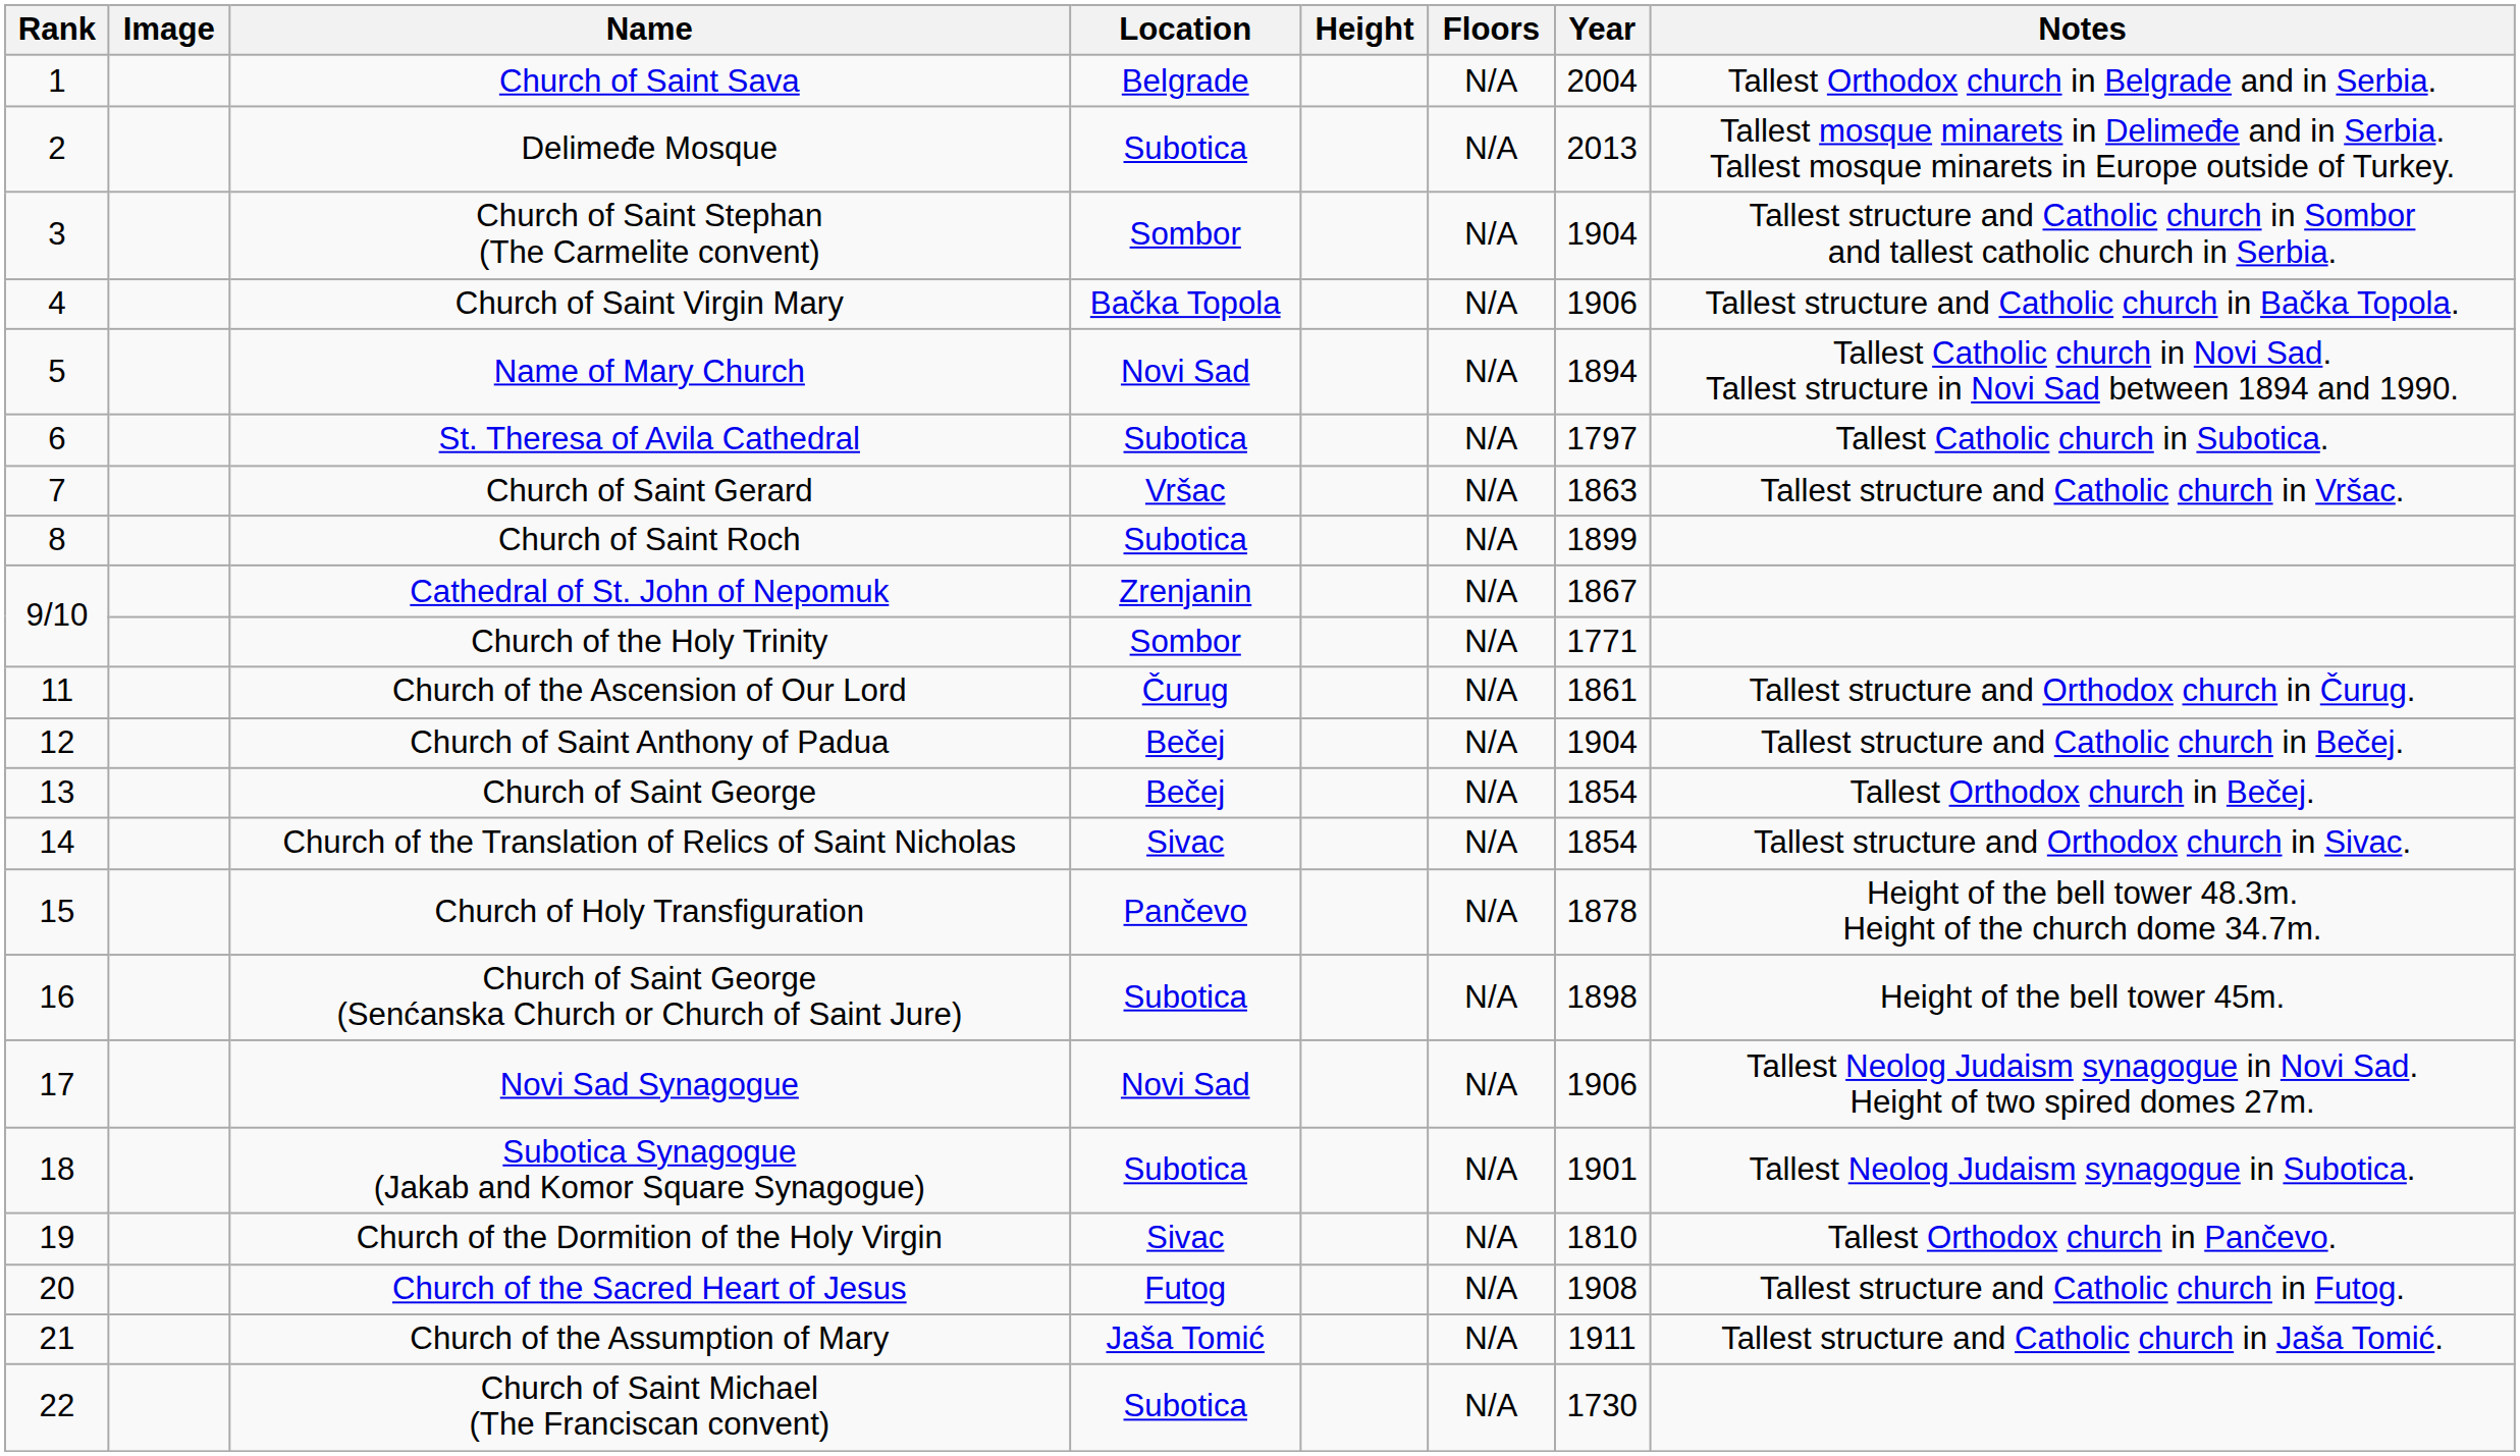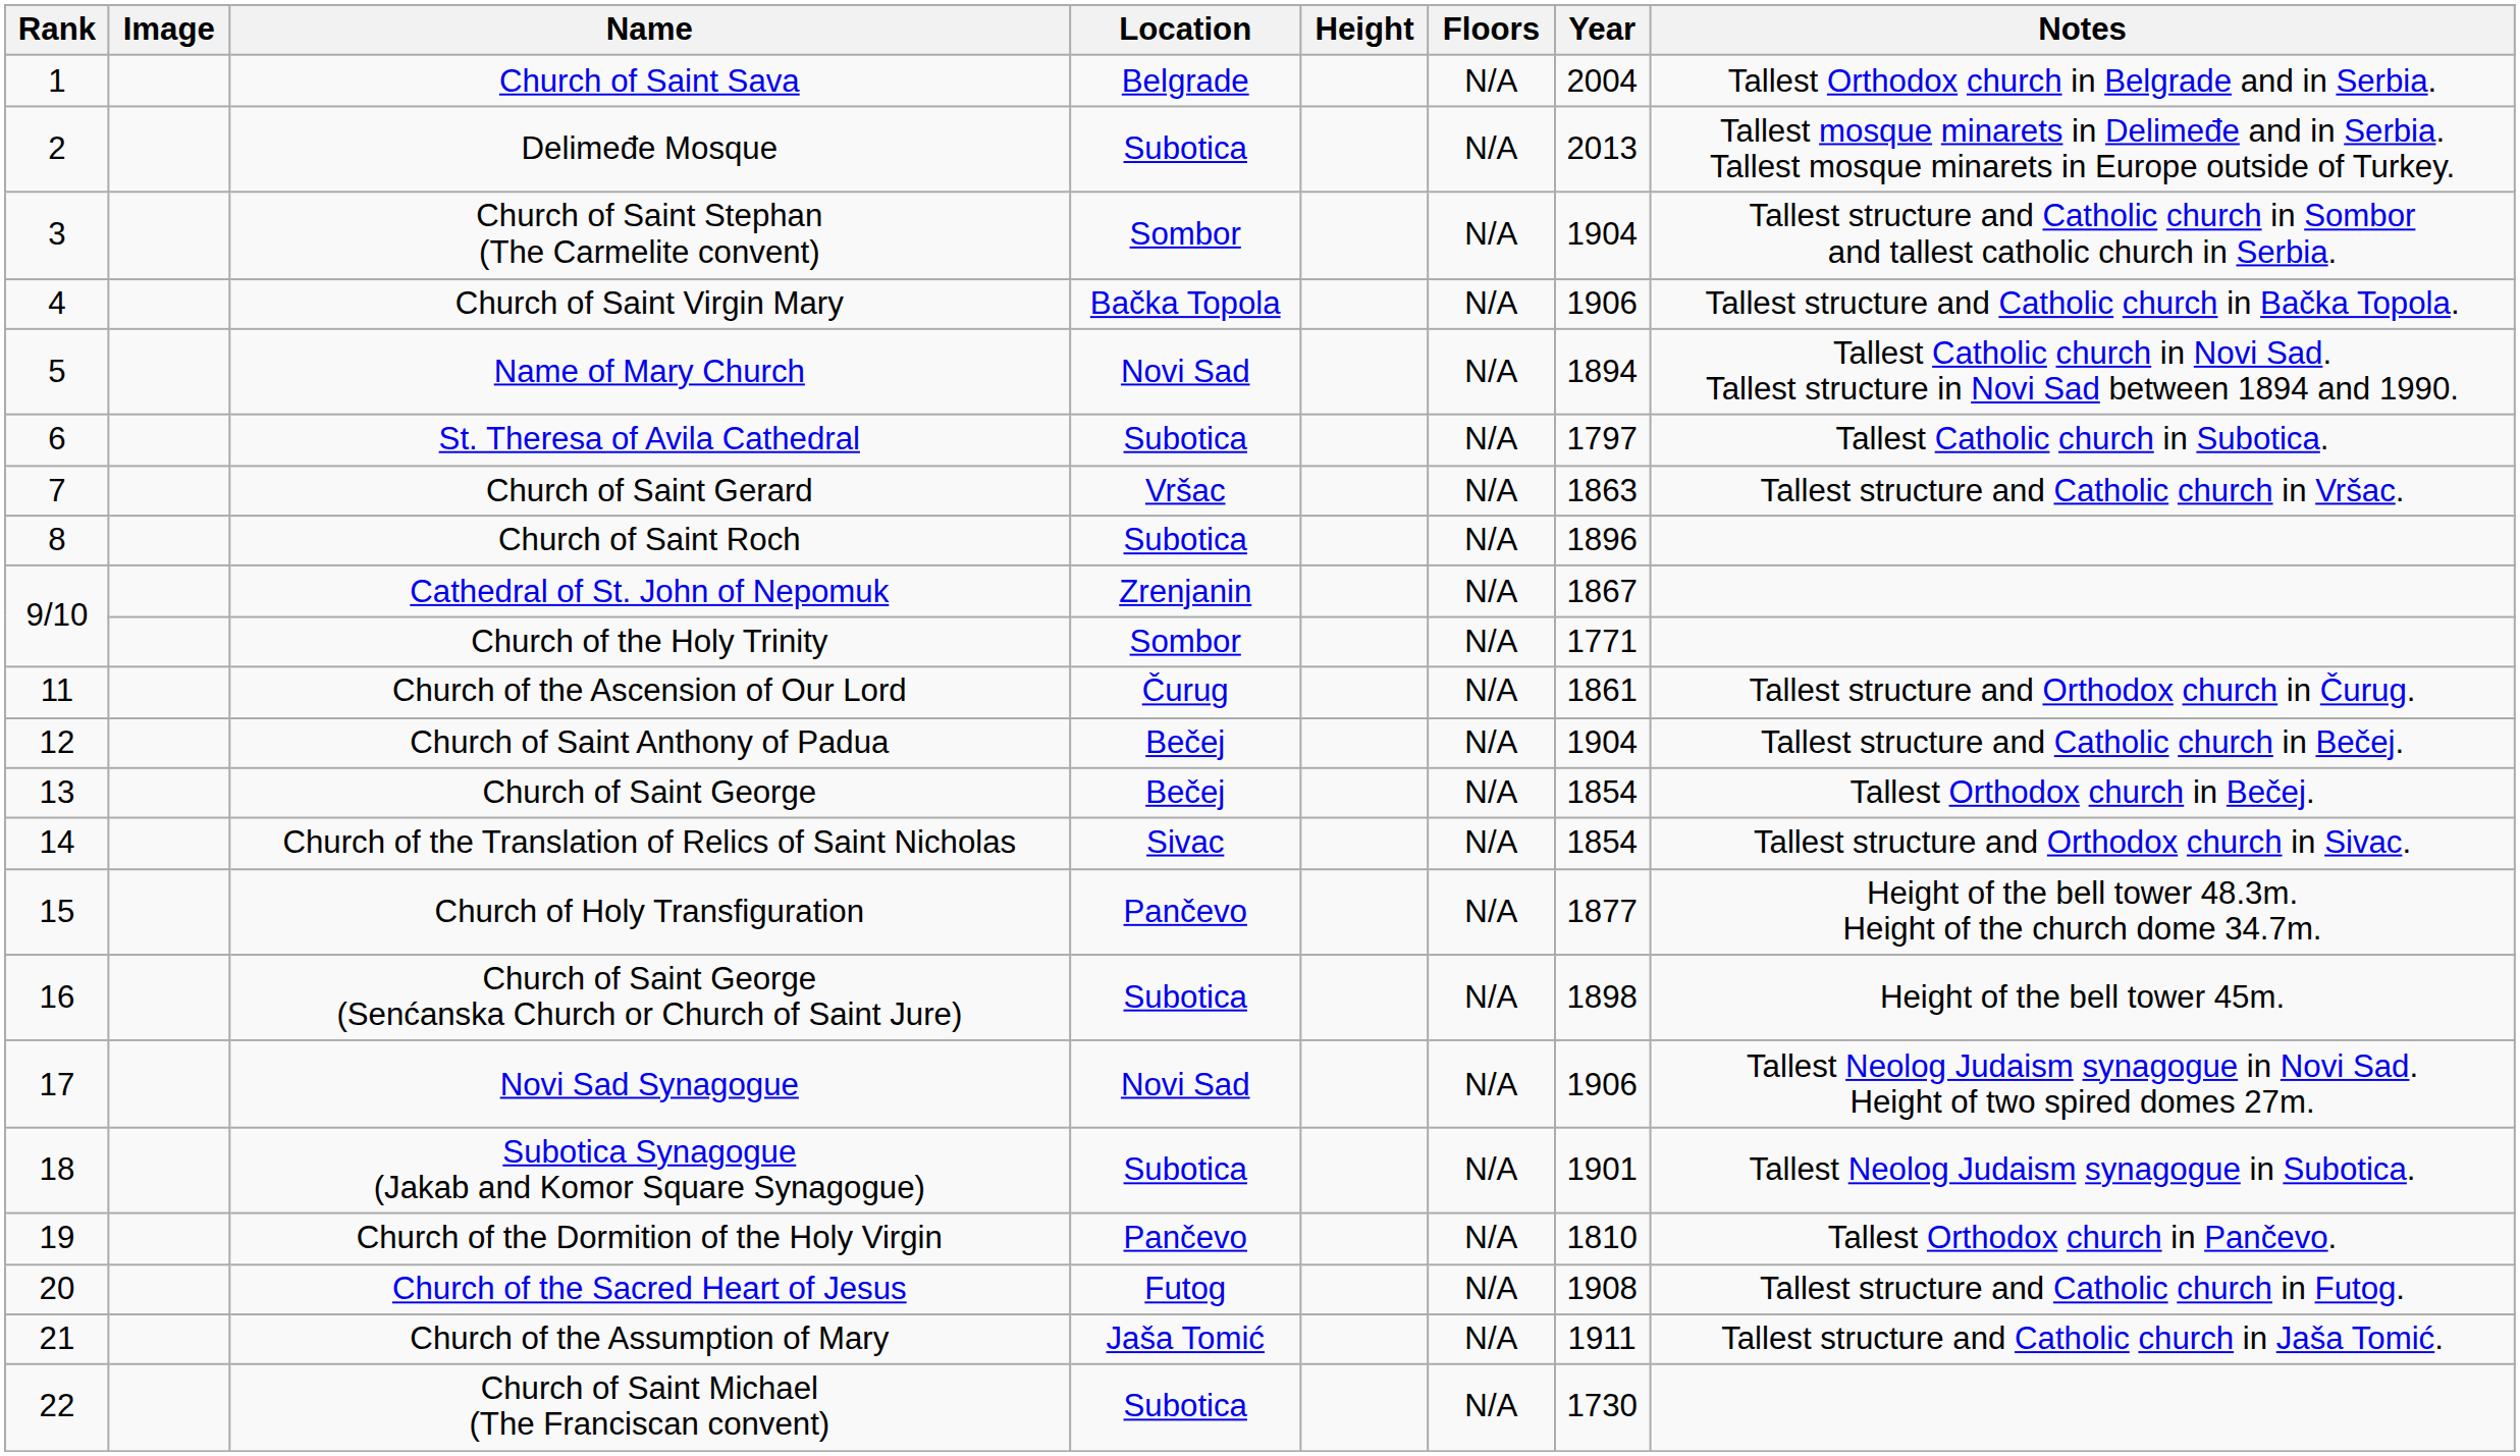Church of Saint Roch | Year: 1899 -> 1896
Church of Holy Transfiguration | Year: 1878 -> 1877
Church of the Dormition of the Holy Virgin | Location: Sivac -> Pančevo
